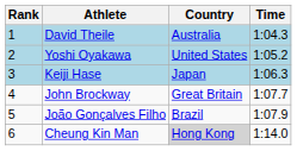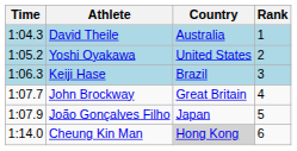columns swapped: Rank <-> Time
Keiji Hase | Country: Japan -> Brazil
João Gonçalves Filho | Country: Brazil -> Japan
